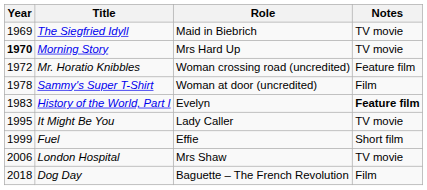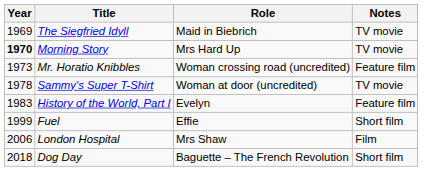Mr. Horatio Knibbles | Year: 1972 -> 1973
Sammy's Super T-Shirt | Notes: Film -> TV movie
History of the World, Part I | Notes: bold -> normal
- row: 1995 | It Might Be You | Lady Caller | TV movie
London Hospital | Notes: TV movie -> Film
Dog Day | Notes: Film -> Short film
